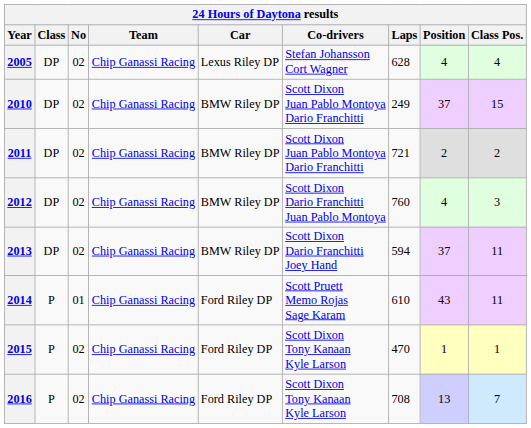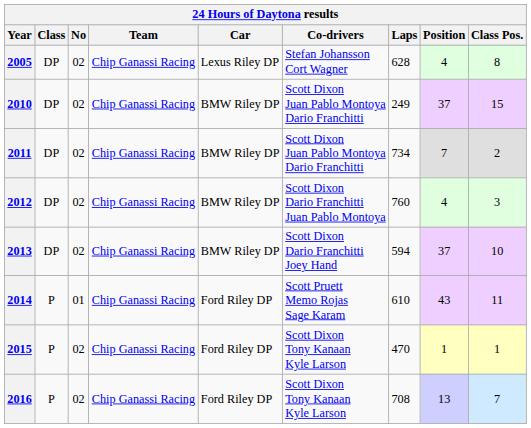2005 | Class Pos.: 4 -> 8
2011 | Laps: 721 -> 734
2011 | Position: 2 -> 7
2013 | Class Pos.: 11 -> 10
